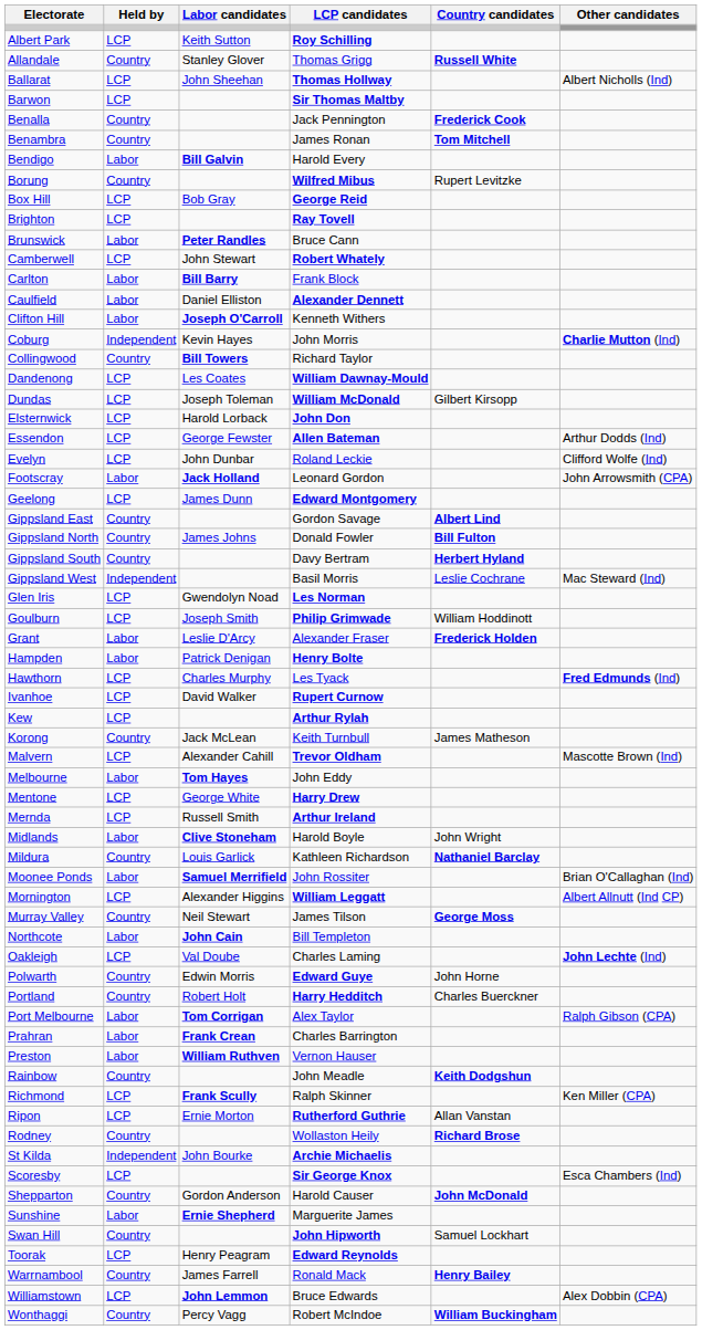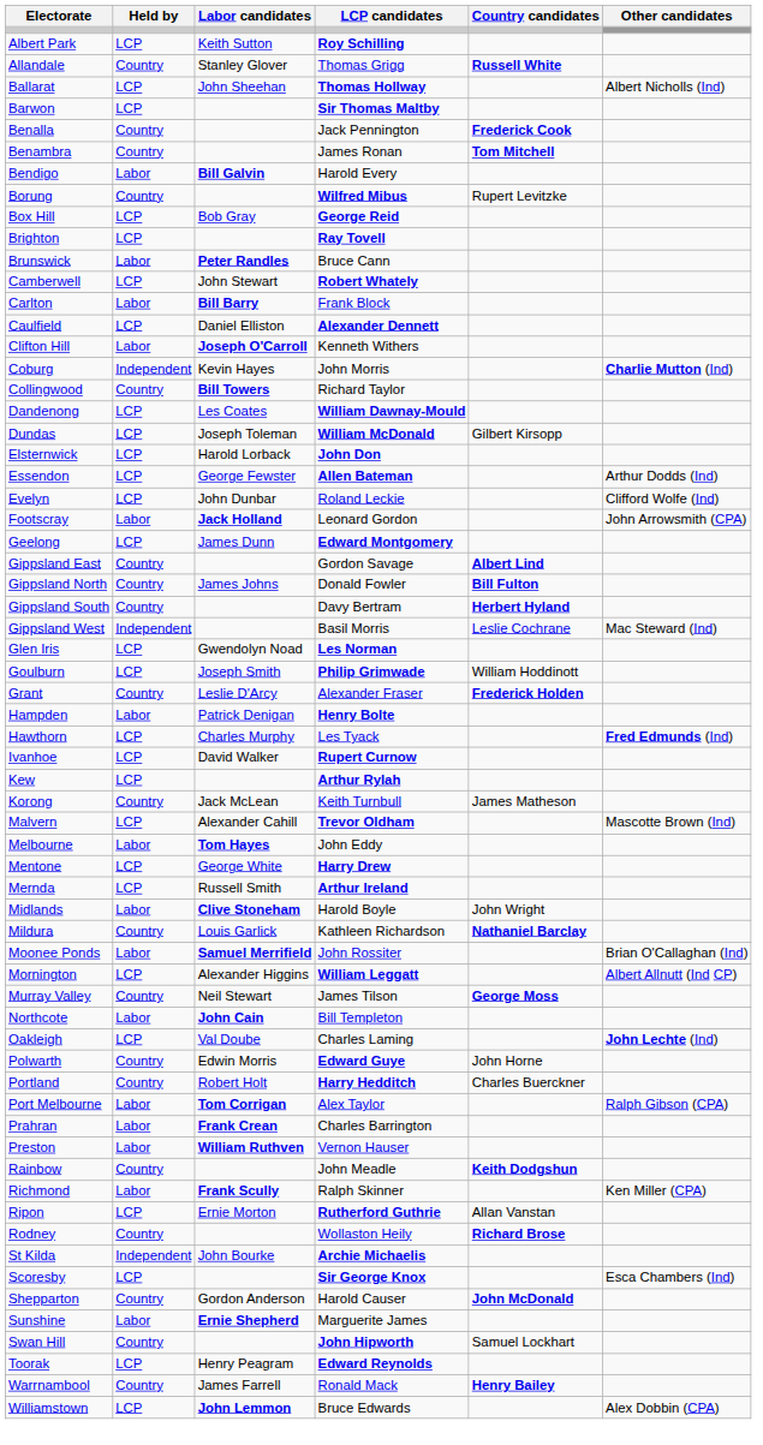Caulfield | Held by: Labor -> LCP
Grant | Held by: Labor -> Country
Richmond | Held by: LCP -> Labor
- row: Wonthaggi | Country | Percy Vagg | Robert McIndoe | William Buckingham
